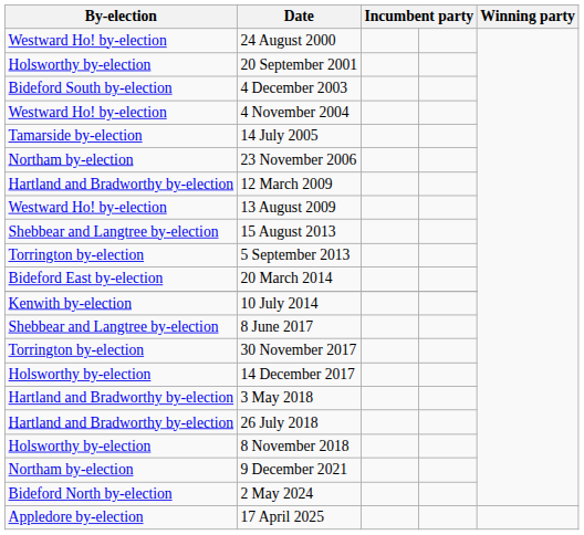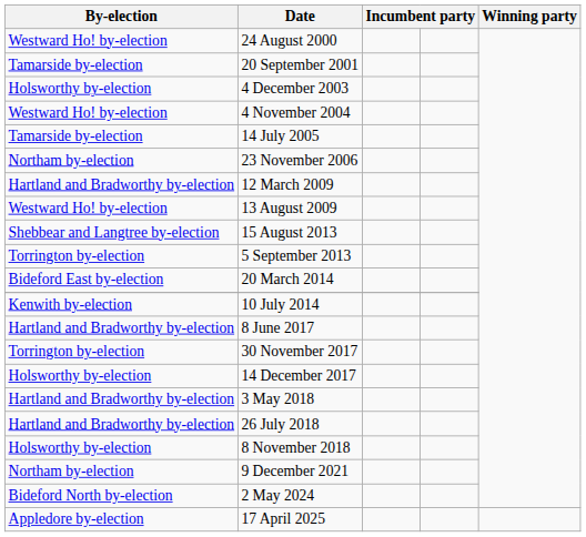20 September 2001 | By-election: Holsworthy by-election -> Tamarside by-election
4 December 2003 | By-election: Bideford South by-election -> Holsworthy by-election
8 June 2017 | By-election: Shebbear and Langtree by-election -> Hartland and Bradworthy by-election
